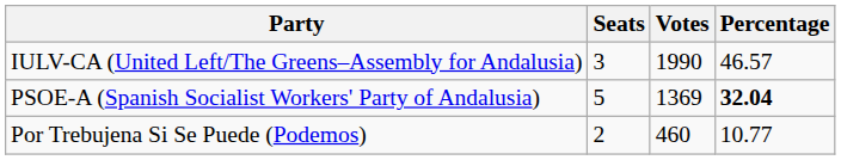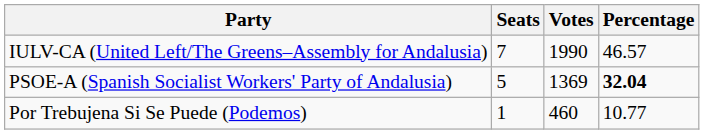IULV-CA (United Left/The Greens–Assembly for Andalusia) | Seats: 3 -> 7
Por Trebujena Si Se Puede (Podemos) | Seats: 2 -> 1
